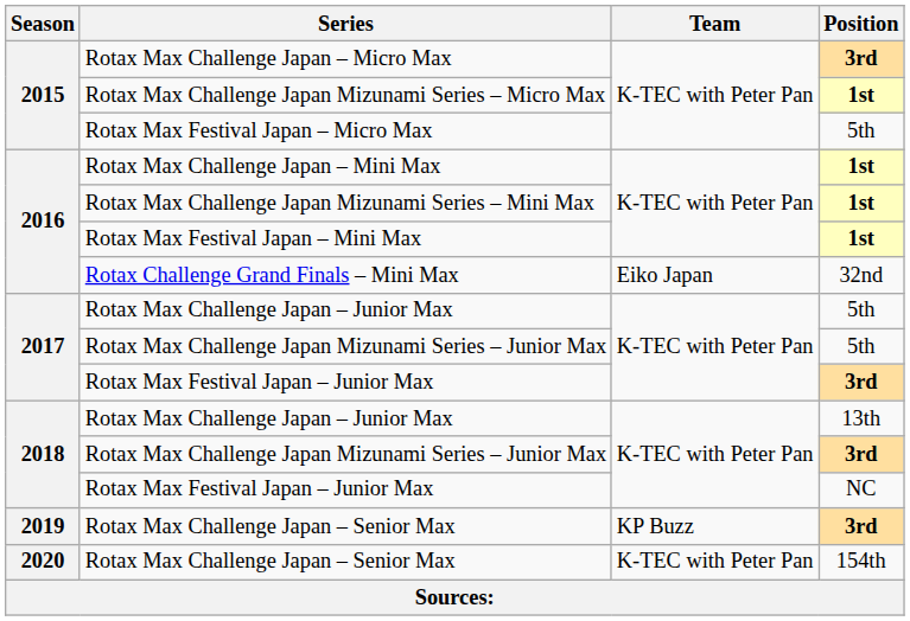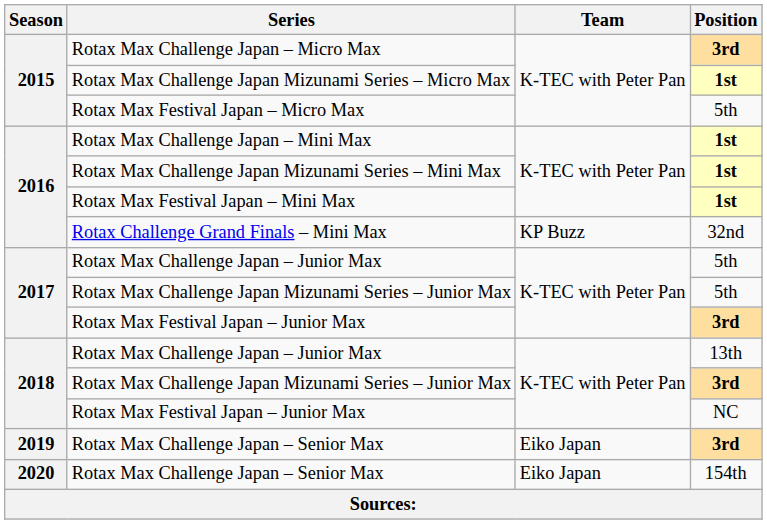Rotax Challenge Grand Finals – Mini Max | Team: Eiko Japan -> KP Buzz
Rotax Max Challenge Japan – Senior Max / 3rd | Team: KP Buzz -> Eiko Japan
Rotax Max Challenge Japan – Senior Max / 154th | Team: K-TEC with Peter Pan -> Eiko Japan
